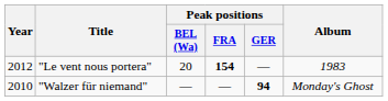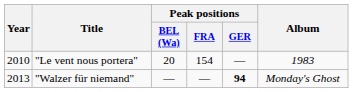"Le vent nous portera" | Year: 2012 -> 2010
"Le vent nous portera" | Peak positions / FRA: bold -> normal
"Walzer für niemand" | Year: 2010 -> 2013
